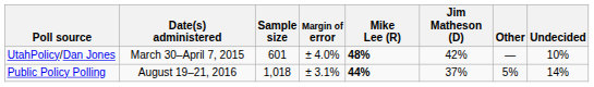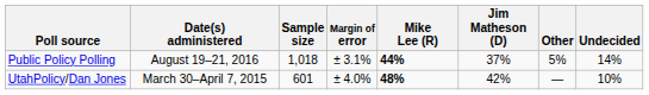rows swapped: Public Policy Polling <-> UtahPolicy/Dan Jones
